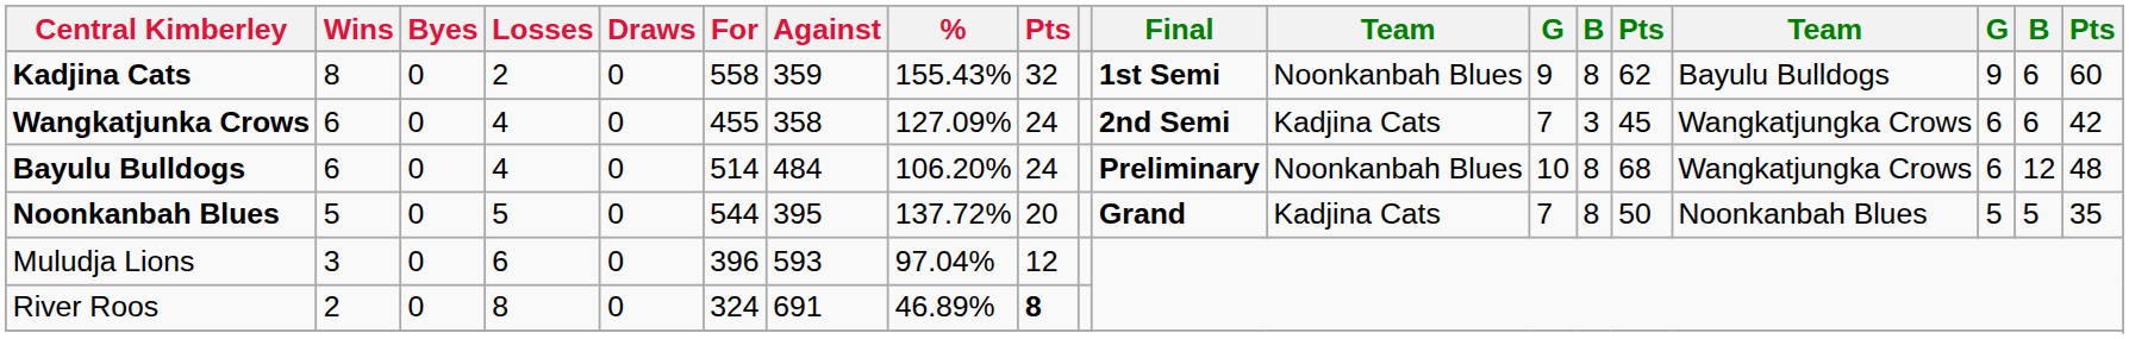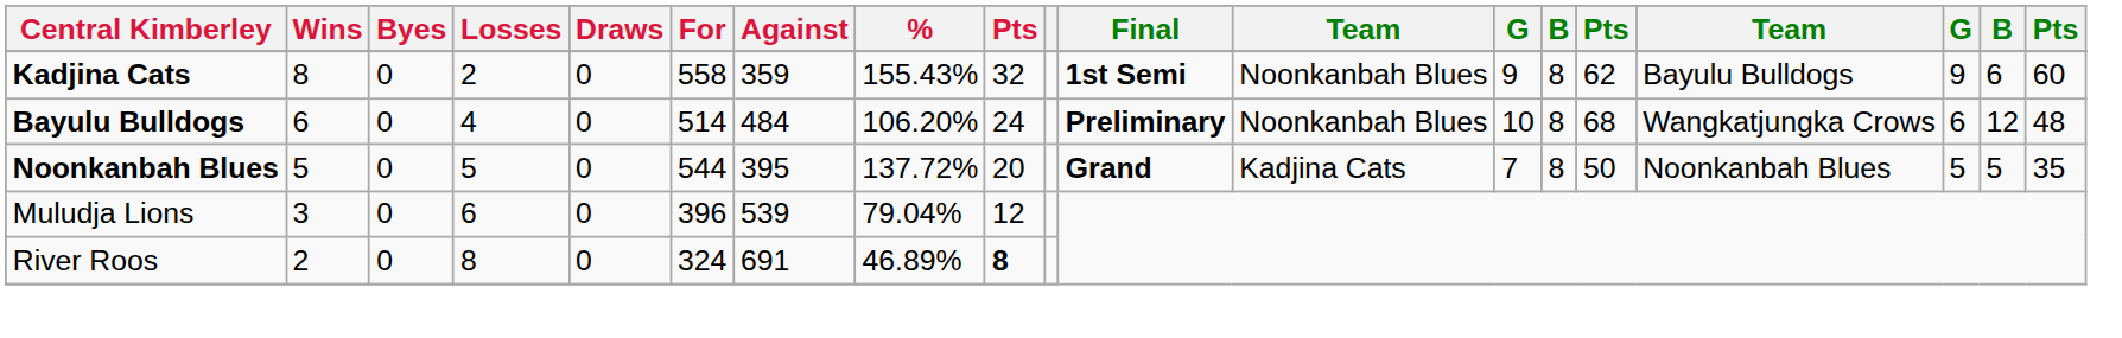- row: Wangkatjunka Crows | 6 | 0 | 4 | 0 | 455 | 358 | 127.09% | 24 | 2nd Semi | Kadjina Cats | 7 | 3 | 45 | Wangkatjungka Crows | 6 | 6 | 42
Muludja Lions | Against: 593 -> 539
Muludja Lions | %: 97.04% -> 79.04%
